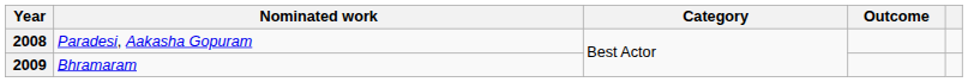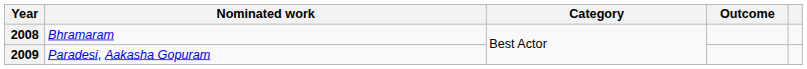2008 | Nominated work: Paradesi, Aakasha Gopuram -> Bhramaram
2009 | Nominated work: Bhramaram -> Paradesi, Aakasha Gopuram
